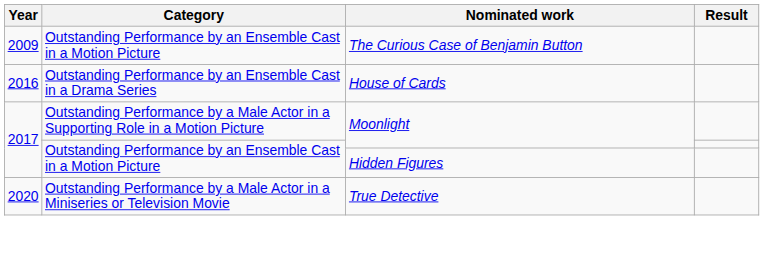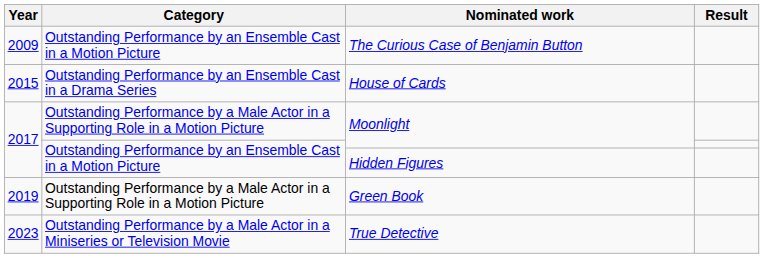House of Cards | Year: 2016 -> 2015
+ row: 2019 | Outstanding Performance by a Male Actor in a Supporting Role in a Motion Picture | Green Book
True Detective | Year: 2020 -> 2023
